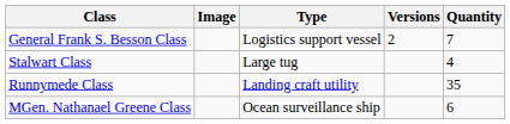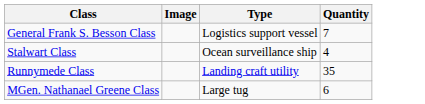- column: Versions | 2
Stalwart Class | Type: Large tug -> Ocean surveillance ship
MGen. Nathanael Greene Class | Type: Ocean surveillance ship -> Large tug
